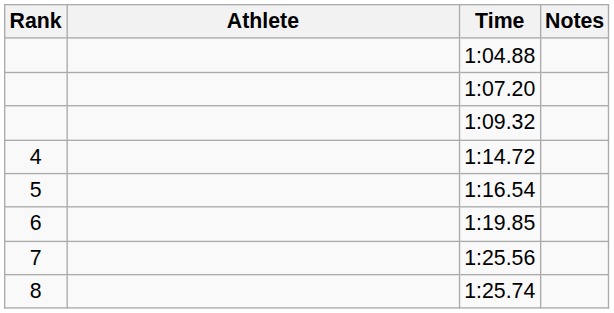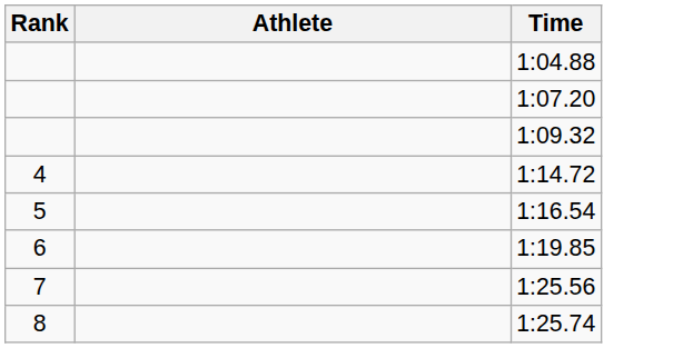- column: Notes
